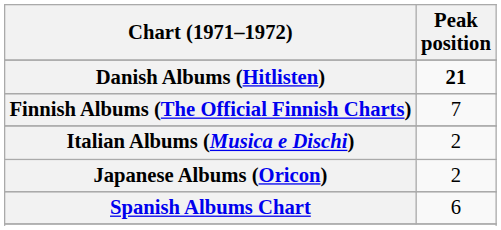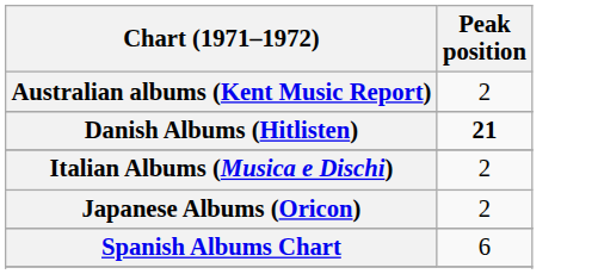+ row: Australian albums (Kent Music Report) | 2
- row: Finnish Albums (The Official Finnish Charts) | 7
